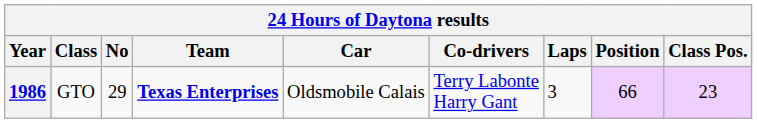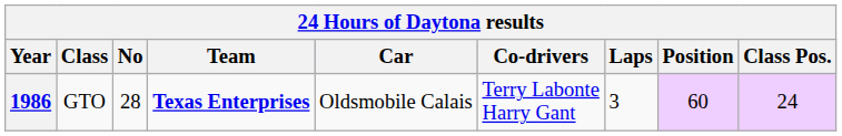1986 | No: 29 -> 28
1986 | Position: 66 -> 60
1986 | Class Pos.: 23 -> 24
